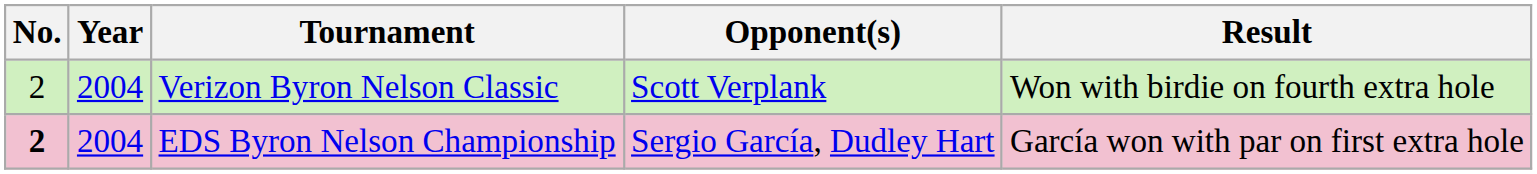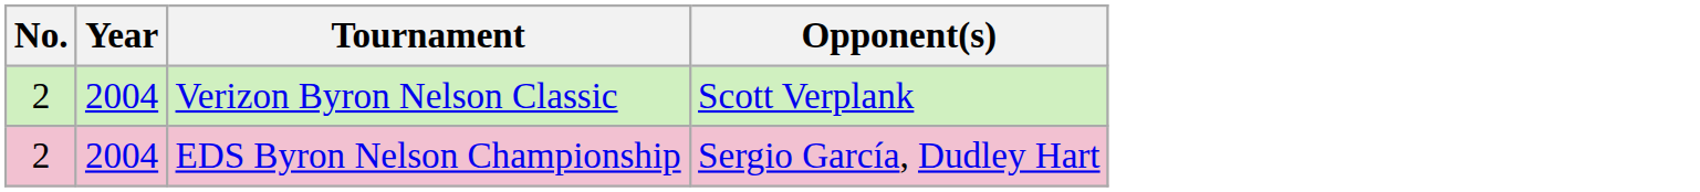- column: Result | Won with birdie on fourth extra hole | García won with par on first extra hole
EDS Byron Nelson Championship | No.: bold -> normal
